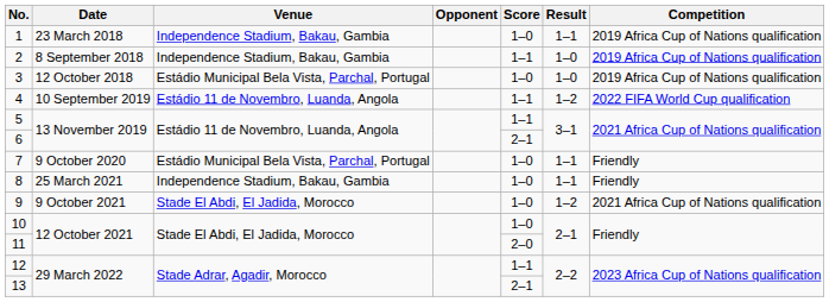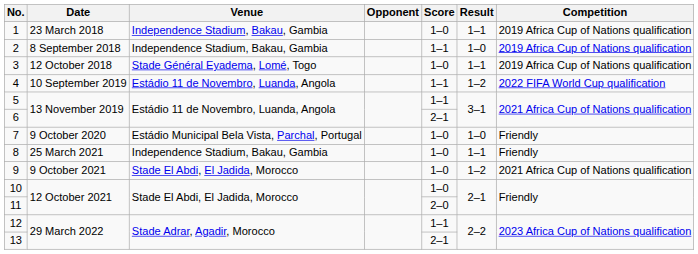3 | Venue: Estádio Municipal Bela Vista, Parchal, Portugal -> Stade Général Eyadema, Lomé, Togo
3 | Result: 1–0 -> 1–1
7 | Result: 1–1 -> 1–0
